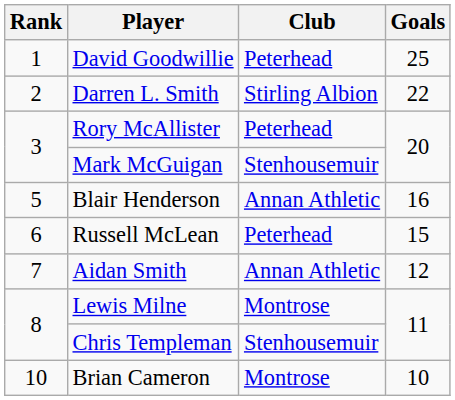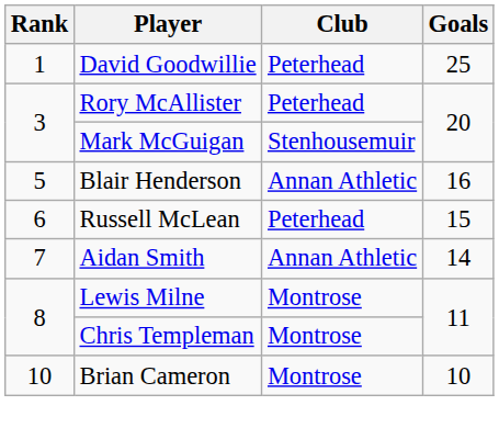- row: 2 | Darren L. Smith | Stirling Albion | 22
Aidan Smith | Goals: 12 -> 14
Chris Templeman | Club: Stenhousemuir -> Montrose
